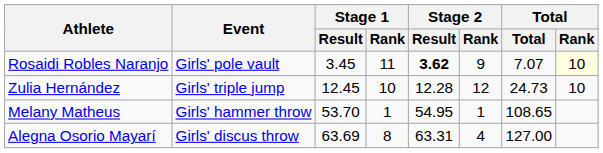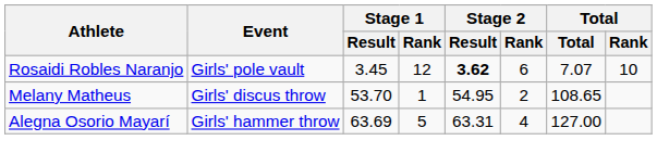Rosaidi Robles Naranjo | Stage 1 / Rank: 11 -> 12
Rosaidi Robles Naranjo | Stage 2 / Rank: 9 -> 6
Rosaidi Robles Naranjo | Total / Rank: lightyellow background -> no background
- row: Zulia Hernández | Girls' triple jump | 12.45 | 10 | 12.28 | 12 | 24.73 | 10
Melany Matheus | Event: Girls' hammer throw -> Girls' discus throw
Melany Matheus | Stage 2 / Rank: 1 -> 2
Alegna Osorio Mayarí | Event: Girls' discus throw -> Girls' hammer throw
Alegna Osorio Mayarí | Stage 1 / Rank: 8 -> 5
